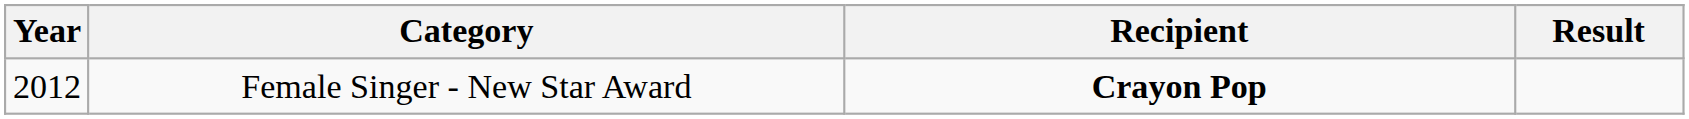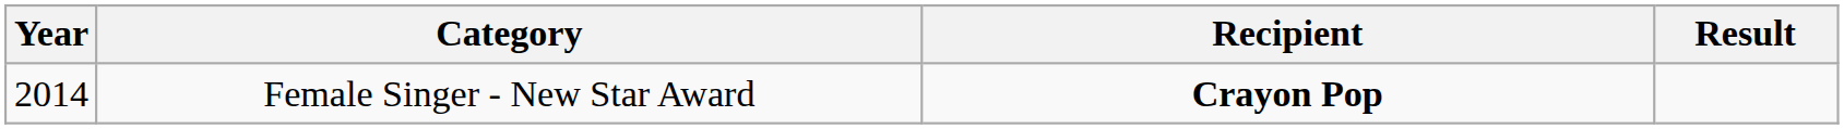Female Singer - New Star Award | Year: 2012 -> 2014
